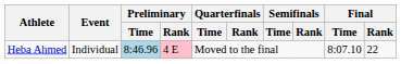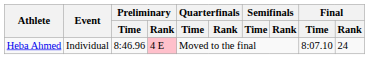Heba Ahmed | Preliminary / Time: lightblue background -> no background
Heba Ahmed | Final / Rank: 22 -> 24
